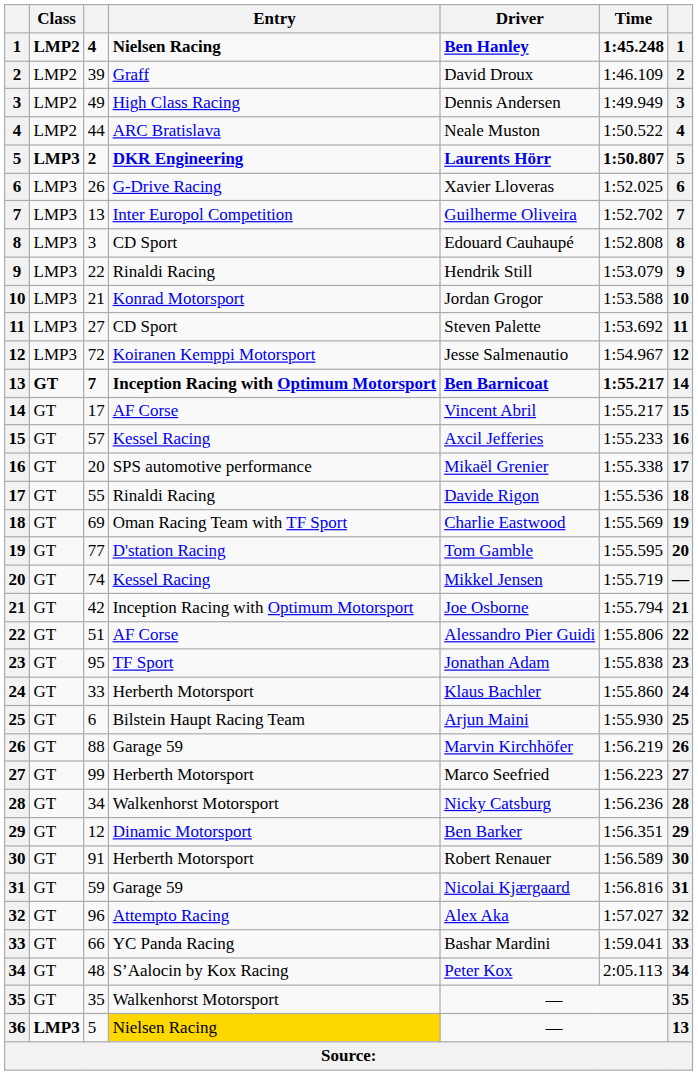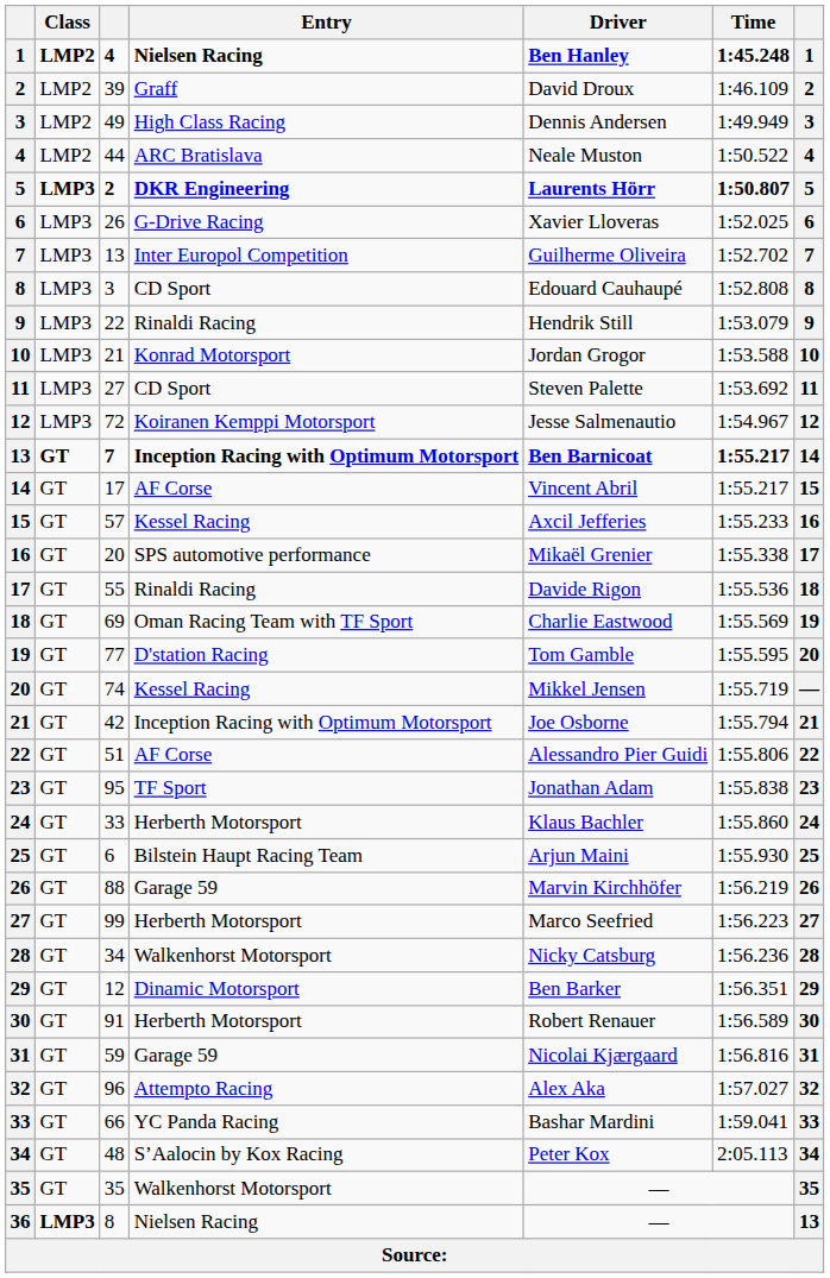36 | column 3: 5 -> 8
36 | Entry: gold background -> no background
